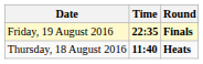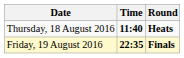rows swapped: Thursday, 18 August 2016 <-> Friday, 19 August 2016
